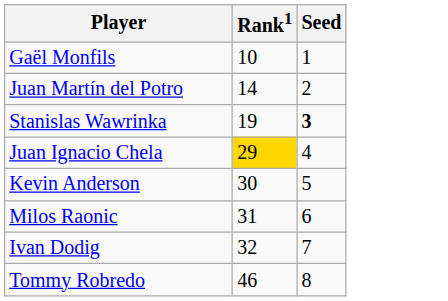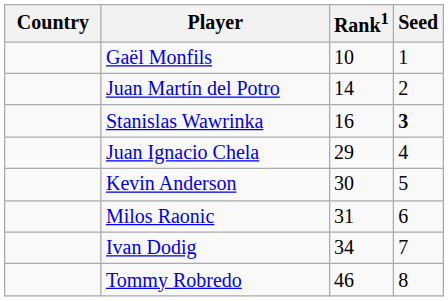+ column: Country
Stanislas Wawrinka | Rank1: 19 -> 16
Juan Ignacio Chela | Rank1: gold background -> no background
Ivan Dodig | Rank1: 32 -> 34
